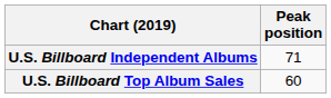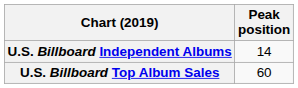U.S. Billboard Independent Albums | Peak position: 71 -> 14
